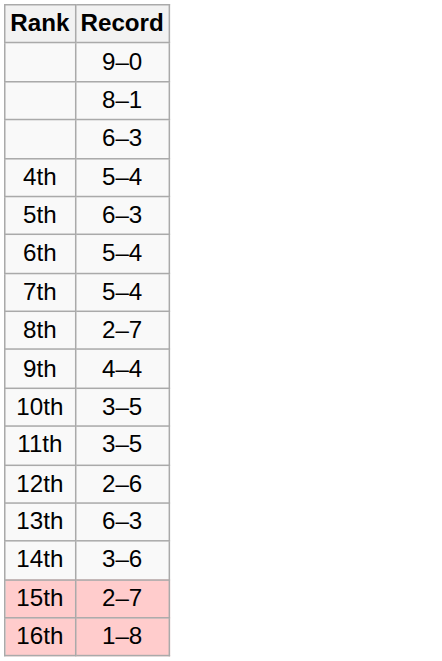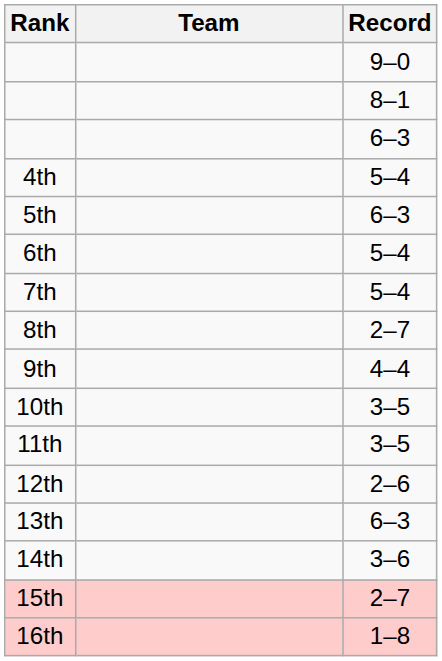+ column: Team
